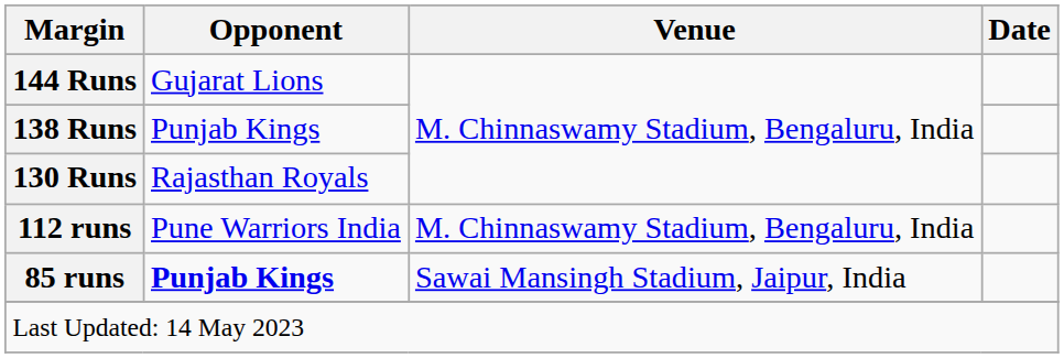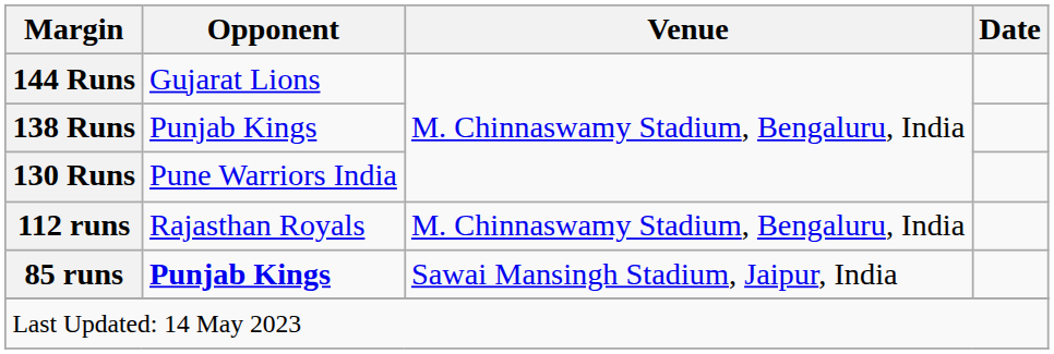130 Runs | Opponent: Rajasthan Royals -> Pune Warriors India
112 runs | Opponent: Pune Warriors India -> Rajasthan Royals
